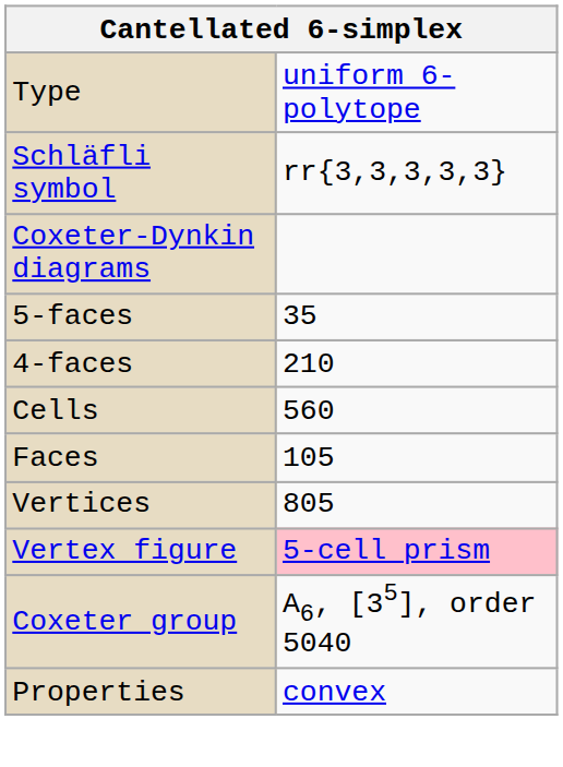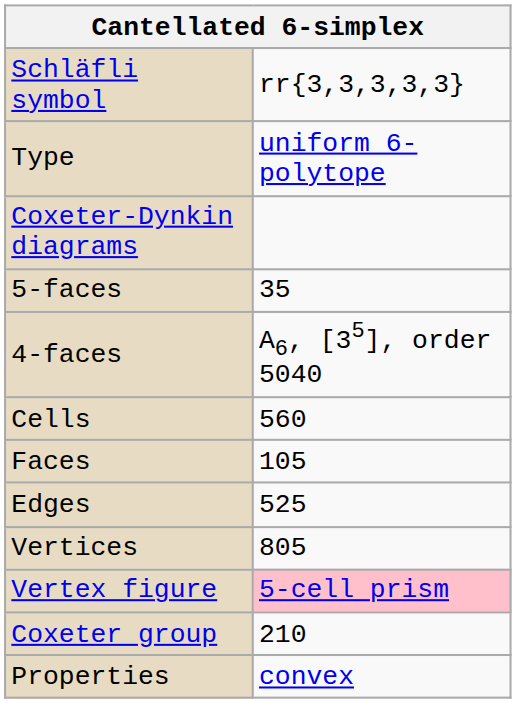rows swapped: Type <-> Schläfli symbol
4-faces | column 2: 210 -> A6, [35], order 5040
+ row: Edges | 525
Coxeter group | column 2: A6, [35], order 5040 -> 210
